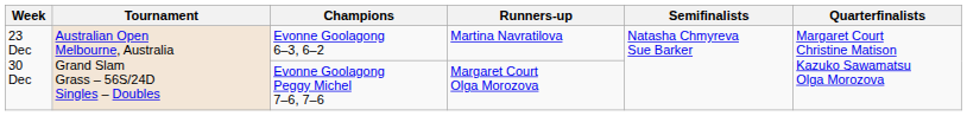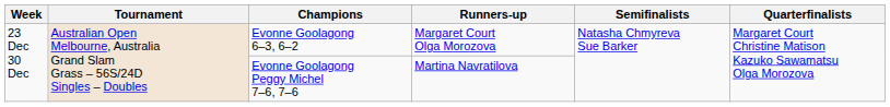Evonne Goolagong 6–3, 6–2 | Runners-up: Martina Navratilova -> Margaret Court Olga Morozova
Evonne Goolagong Peggy Michel 7–6, 7–6 | Runners-up: Margaret Court Olga Morozova -> Martina Navratilova
